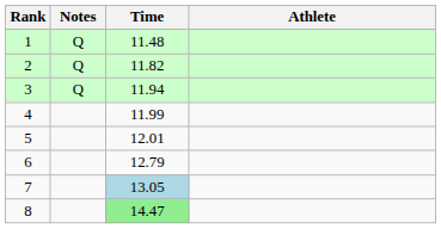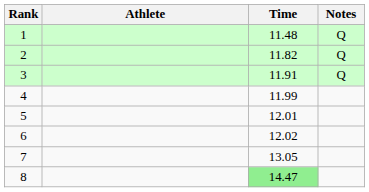columns swapped: Athlete <-> Notes
3 | Time: 11.94 -> 11.91
6 | Time: 12.79 -> 12.02
7 | Time: lightblue background -> no background
